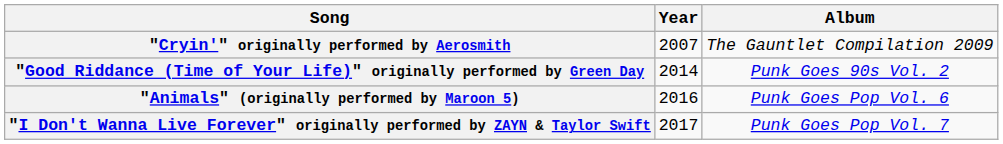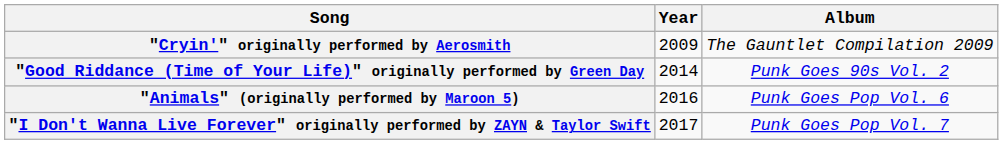"Cryin'" originally performed by Aerosmith | Year: 2007 -> 2009
